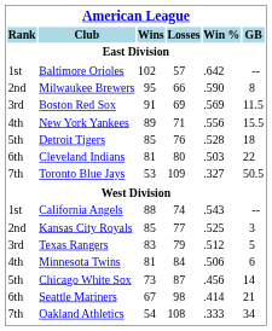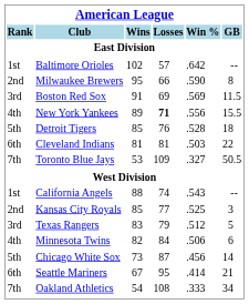New York Yankees | Losses: normal -> bold
Cleveland Indians | Losses: 80 -> 81
Minnesota Twins | Wins: 81 -> 82
Seattle Mariners | Losses: 98 -> 95
